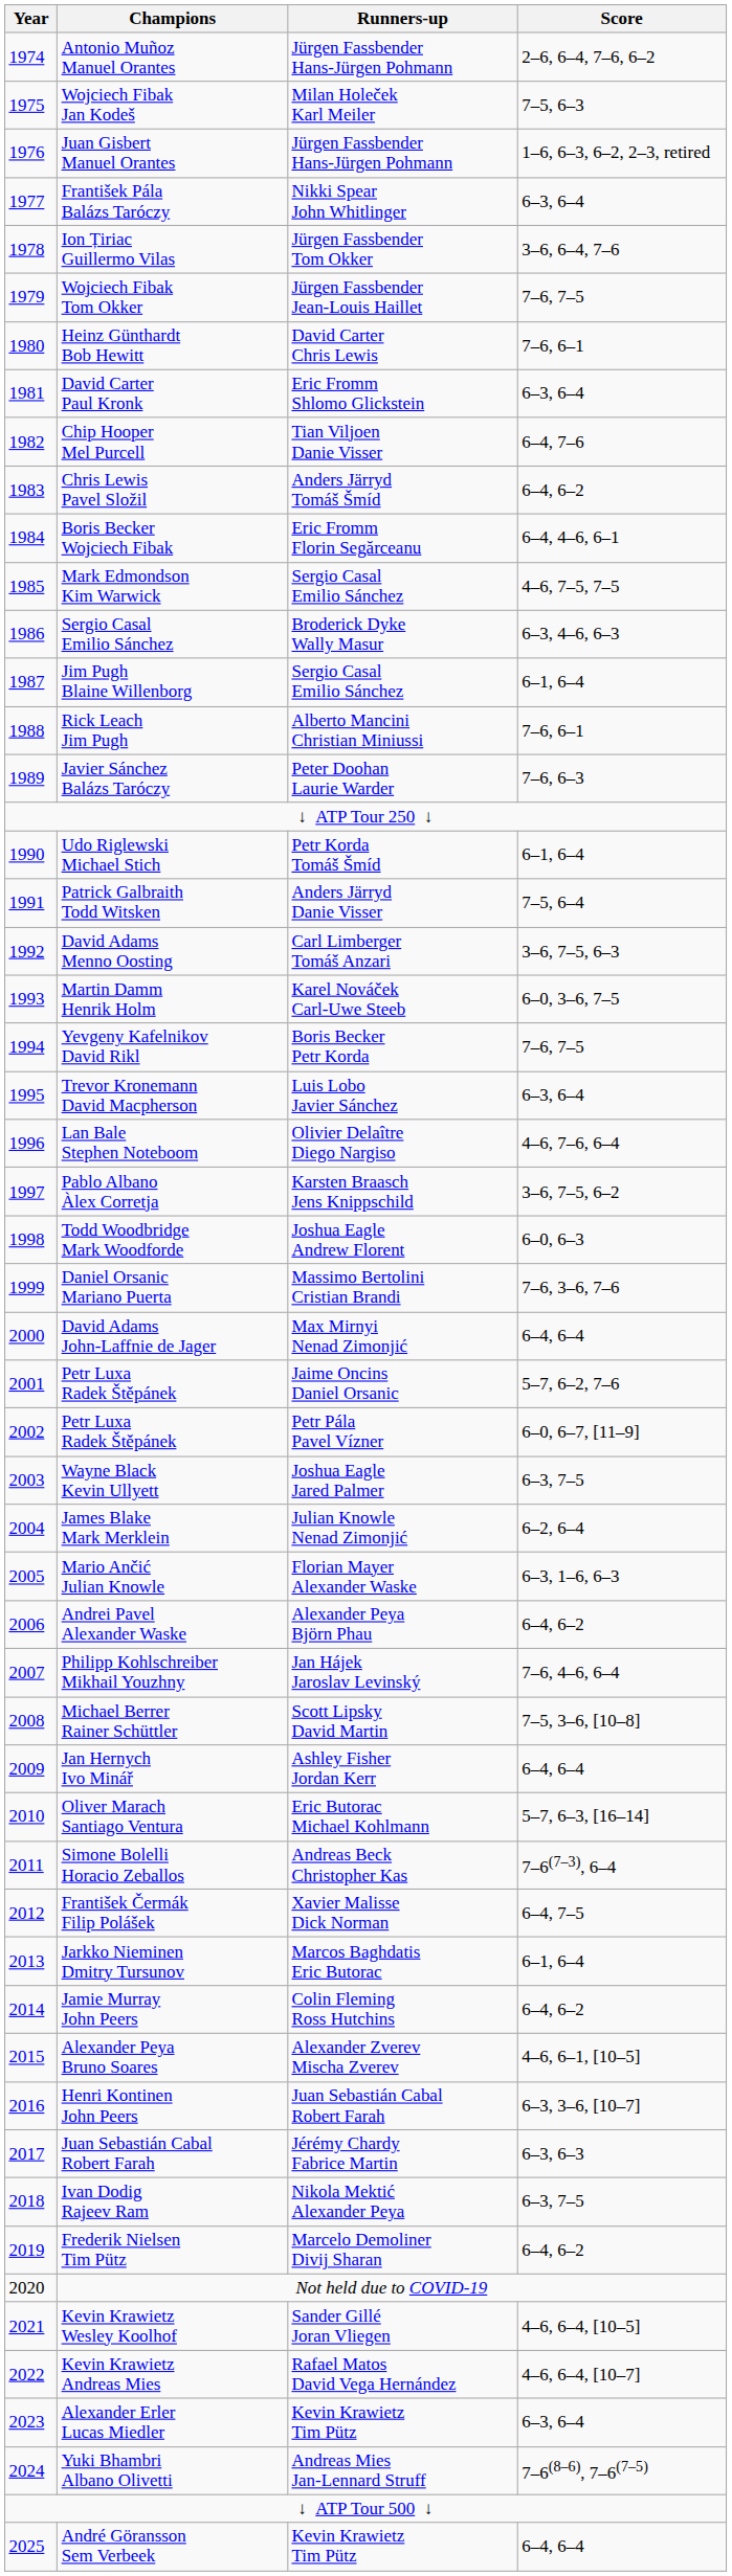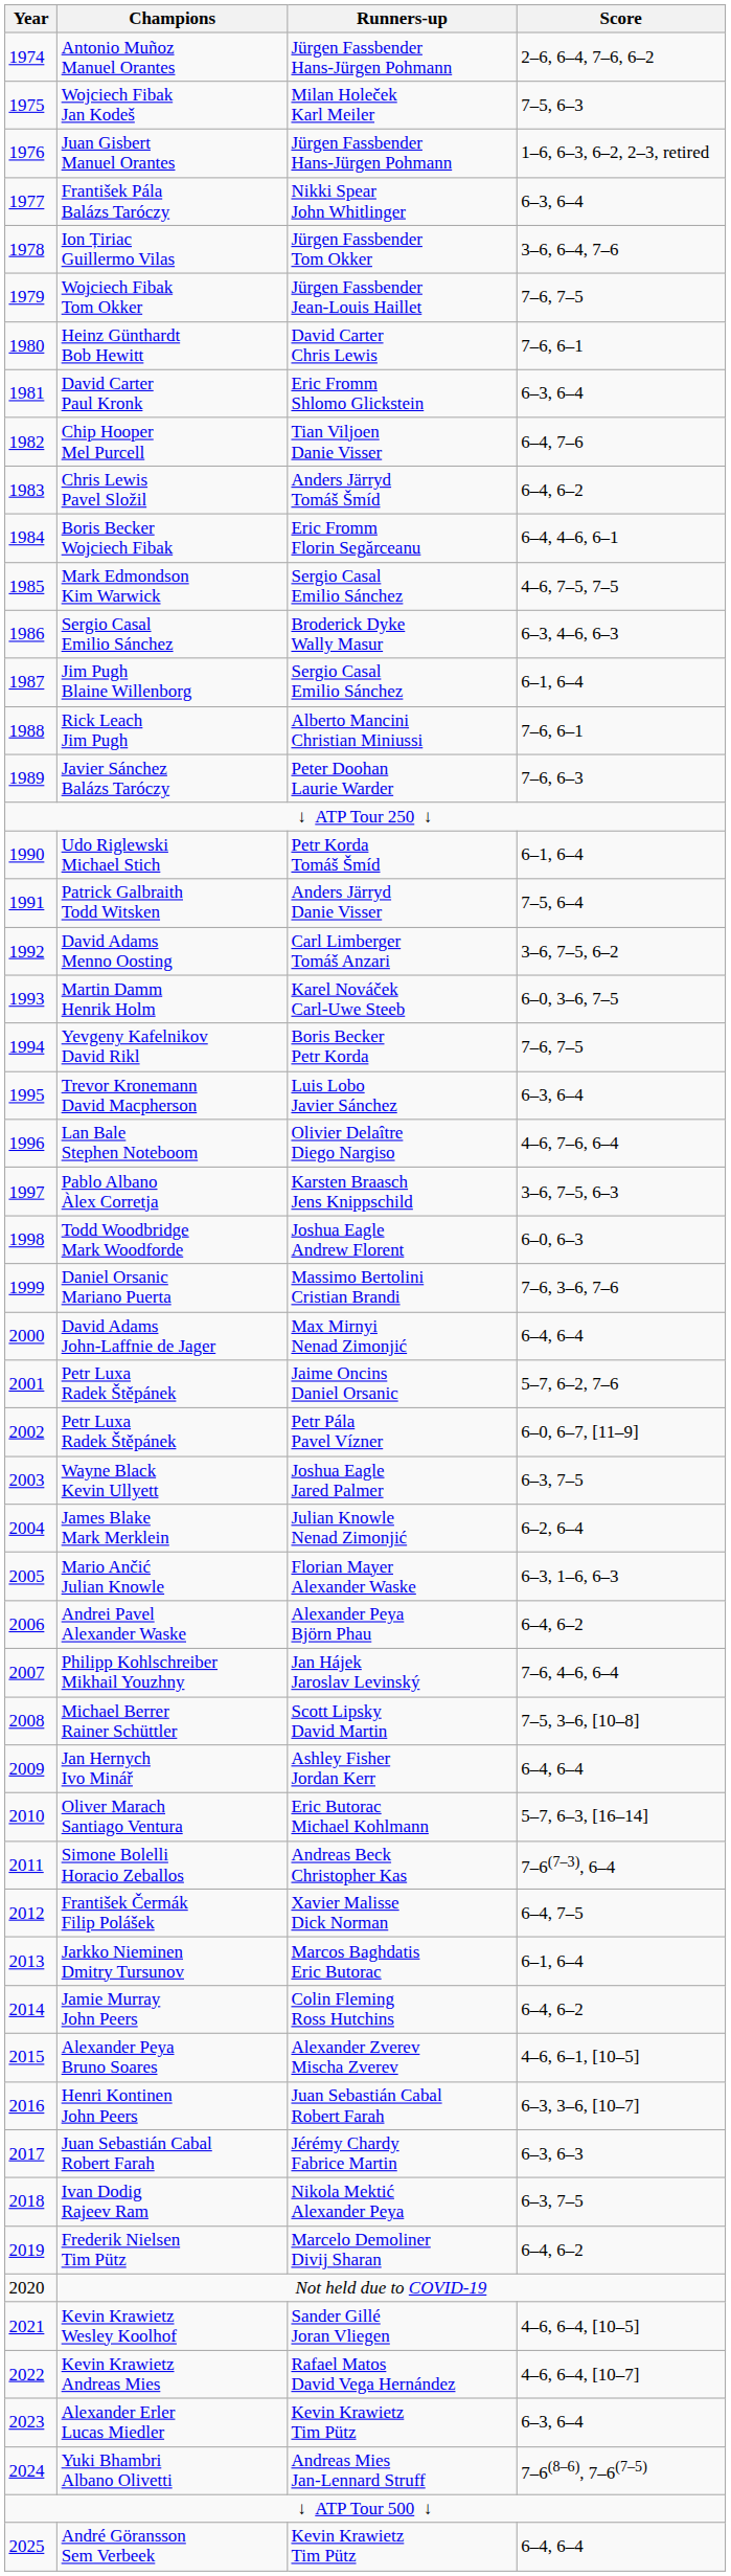David Adams Menno Oosting | Score: 3–6, 7–5, 6–3 -> 3–6, 7–5, 6–2
Pablo Albano Àlex Corretja | Score: 3–6, 7–5, 6–2 -> 3–6, 7–5, 6–3
